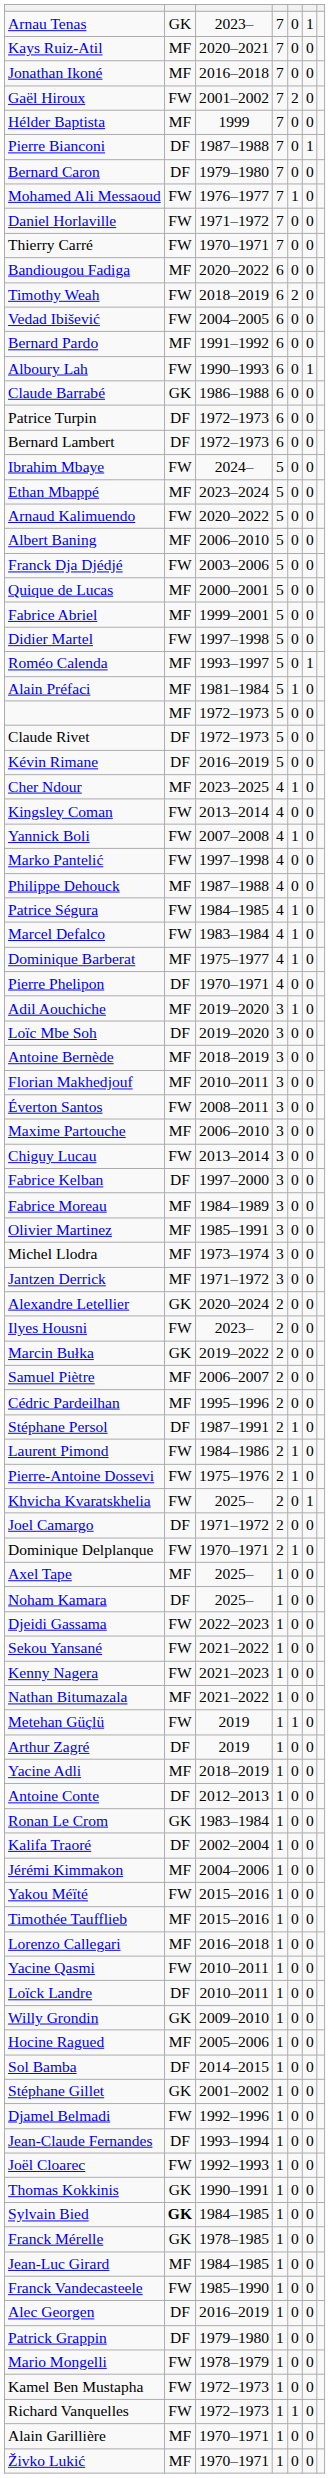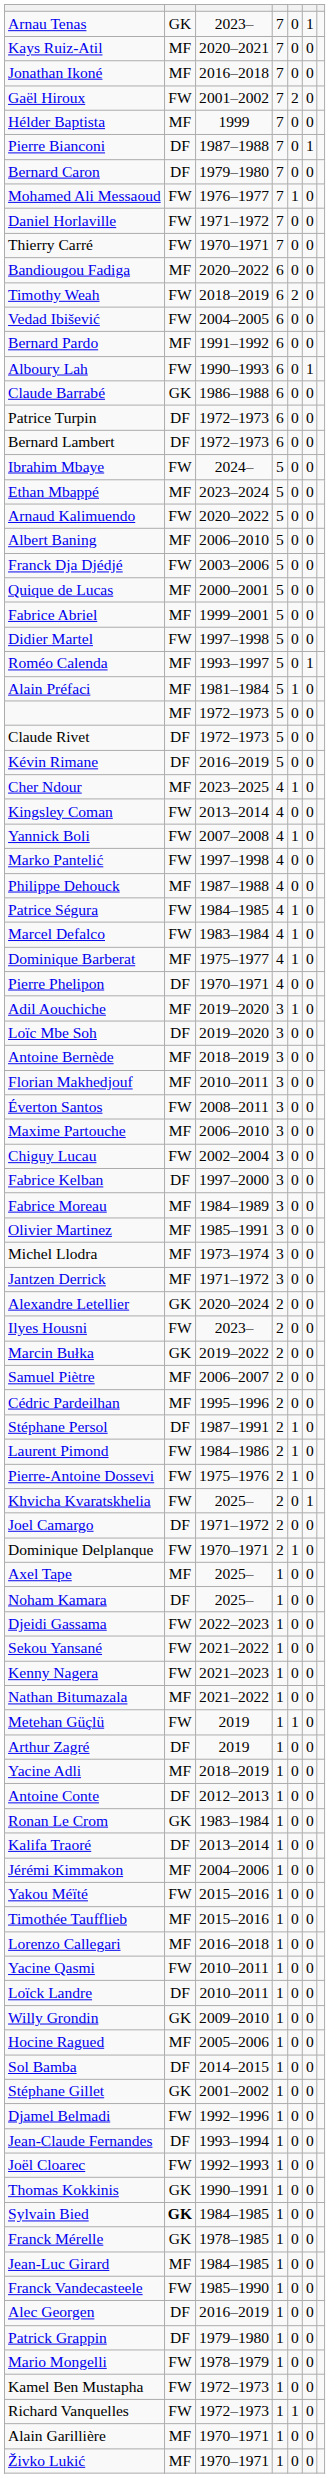Chiguy Lucau | column 3: 2013–2014 -> 2002–2004
Kalifa Traoré | column 3: 2002–2004 -> 2013–2014
